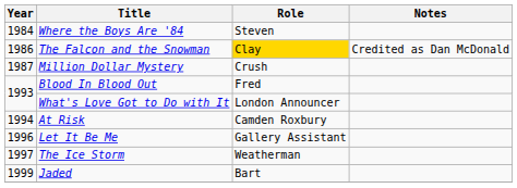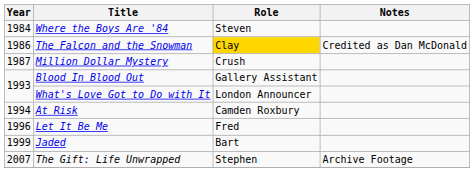Blood In Blood Out | Role: Fred -> Gallery Assistant
Let It Be Me | Role: Gallery Assistant -> Fred
- row: 1997 | The Ice Storm | Weatherman
+ row: 2007 | The Gift: Life Unwrapped | Stephen | Archive Footage
